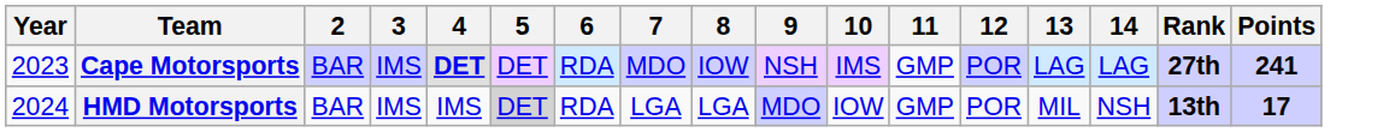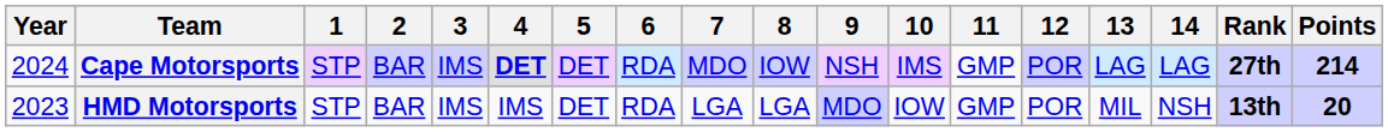+ column: 1 | STP | STP
Cape Motorsports | Year: 2023 -> 2024
Cape Motorsports | Points: 241 -> 214
HMD Motorsports | Year: 2024 -> 2023
HMD Motorsports | 5: lightgrey background -> no background
HMD Motorsports | Points: 17 -> 20
